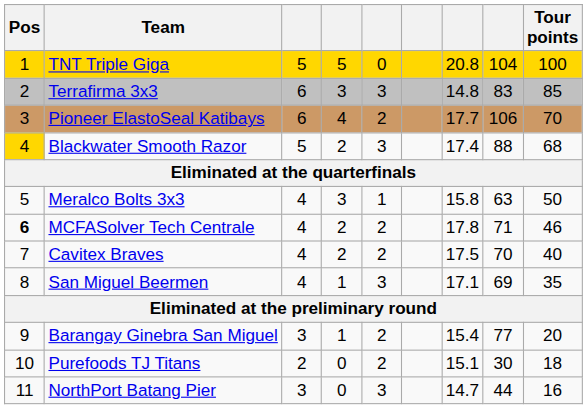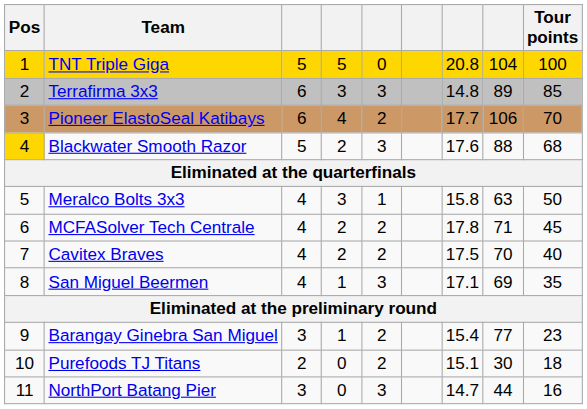Terrafirma 3x3 | column 8: 83 -> 89
Blackwater Smooth Razor | column 7: 17.4 -> 17.6
MCFASolver Tech Centrale | Pos: bold -> normal
MCFASolver Tech Centrale | Tour points: 46 -> 45
Barangay Ginebra San Miguel | Tour points: 20 -> 23
